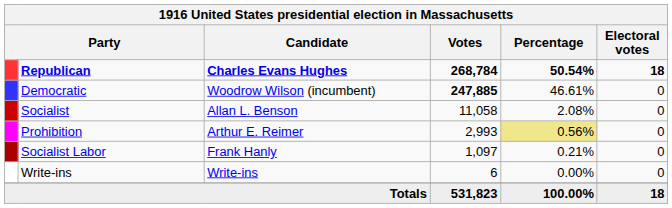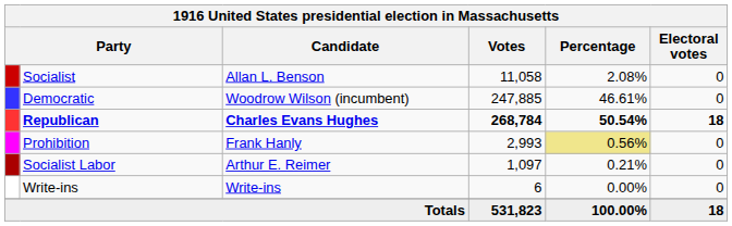rows swapped: Republican <-> Socialist
Democratic | Votes: bold -> normal
Prohibition | Candidate: Arthur E. Reimer -> Frank Hanly
Socialist Labor | Candidate: Frank Hanly -> Arthur E. Reimer
